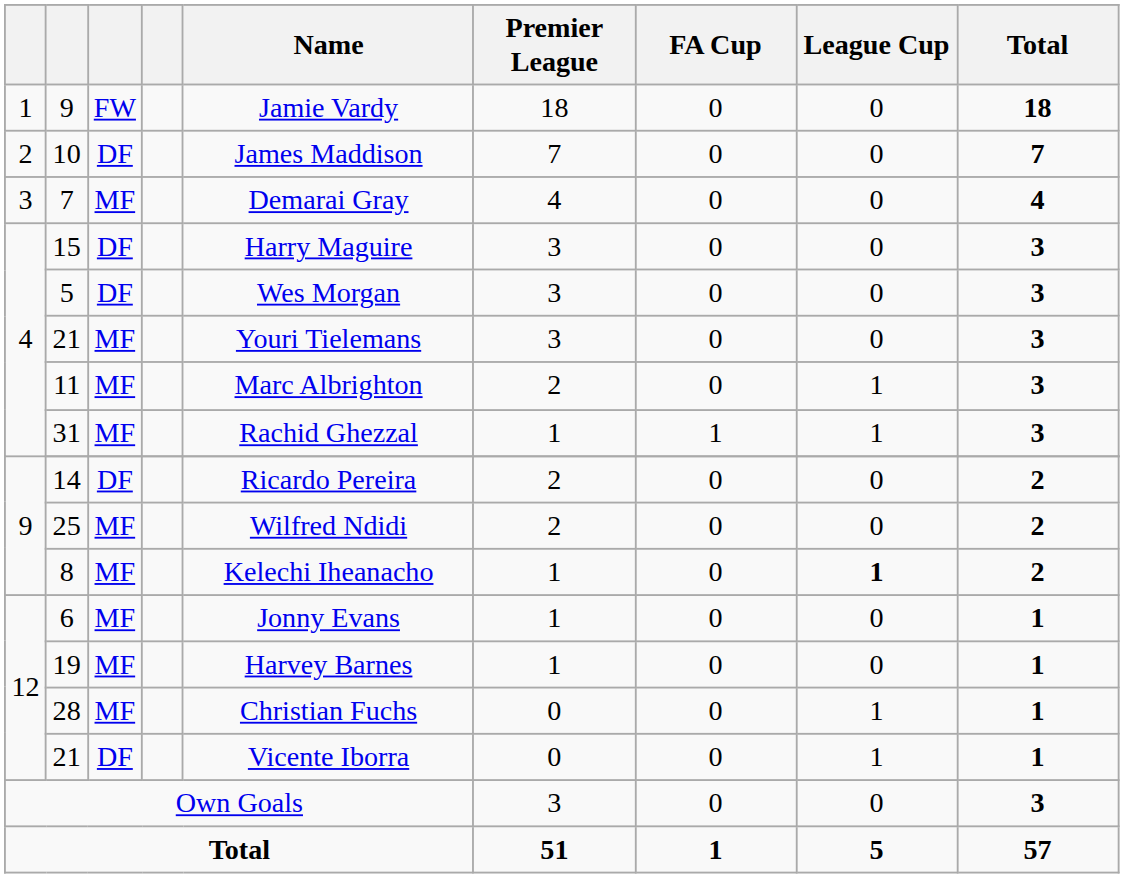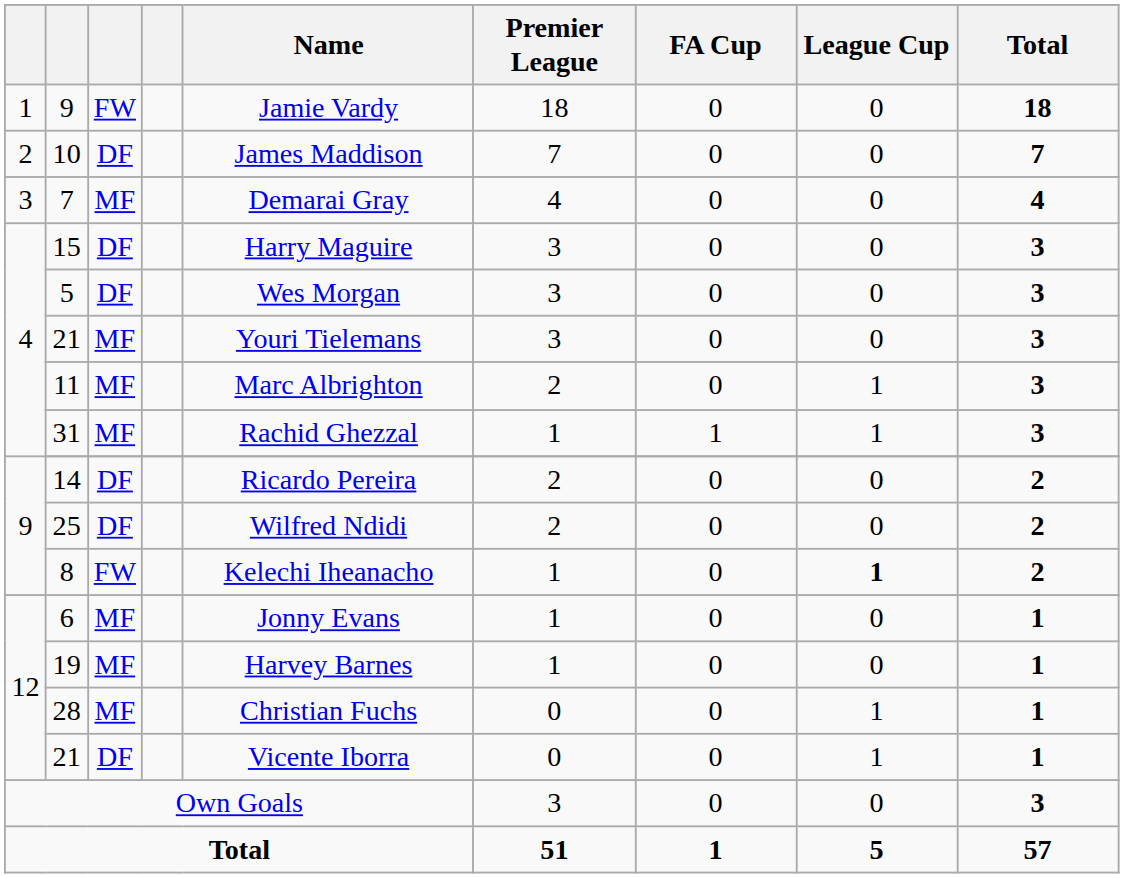25 | column 3: MF -> DF
8 | column 3: MF -> FW
